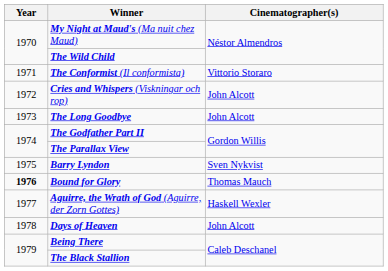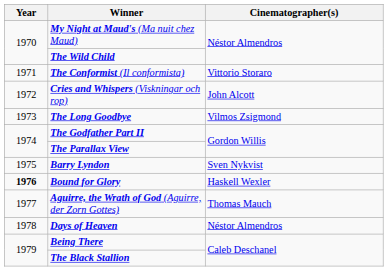The Long Goodbye | Cinematographer(s): John Alcott -> Vilmos Zsigmond
Bound for Glory | Cinematographer(s): Thomas Mauch -> Haskell Wexler
Aguirre, the Wrath of God (Aguirre, der Zorn Gottes) | Cinematographer(s): Haskell Wexler -> Thomas Mauch
Days of Heaven | Cinematographer(s): John Alcott -> Néstor Almendros
